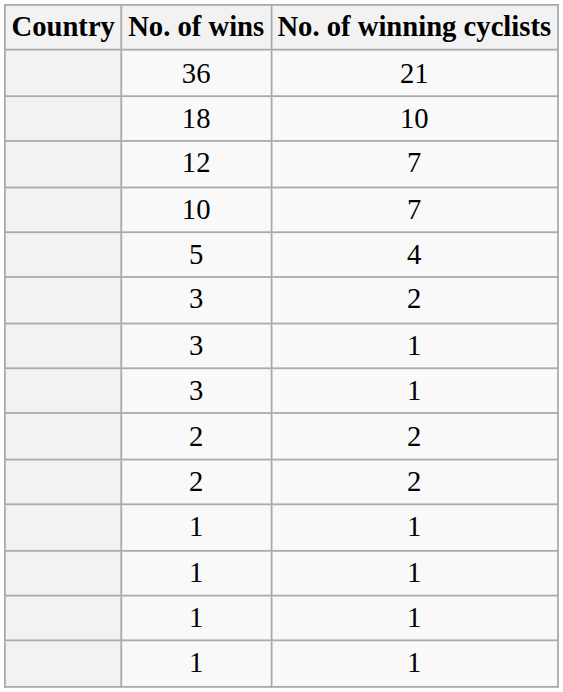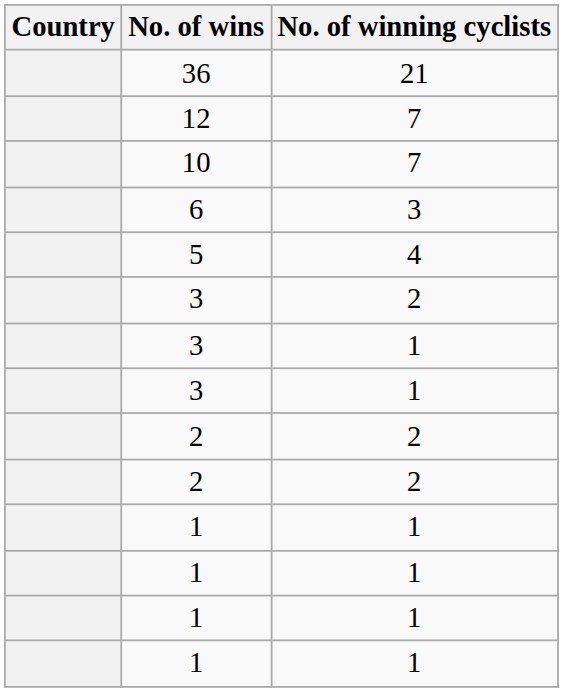- row: 18 | 10
+ row: 6 | 3
